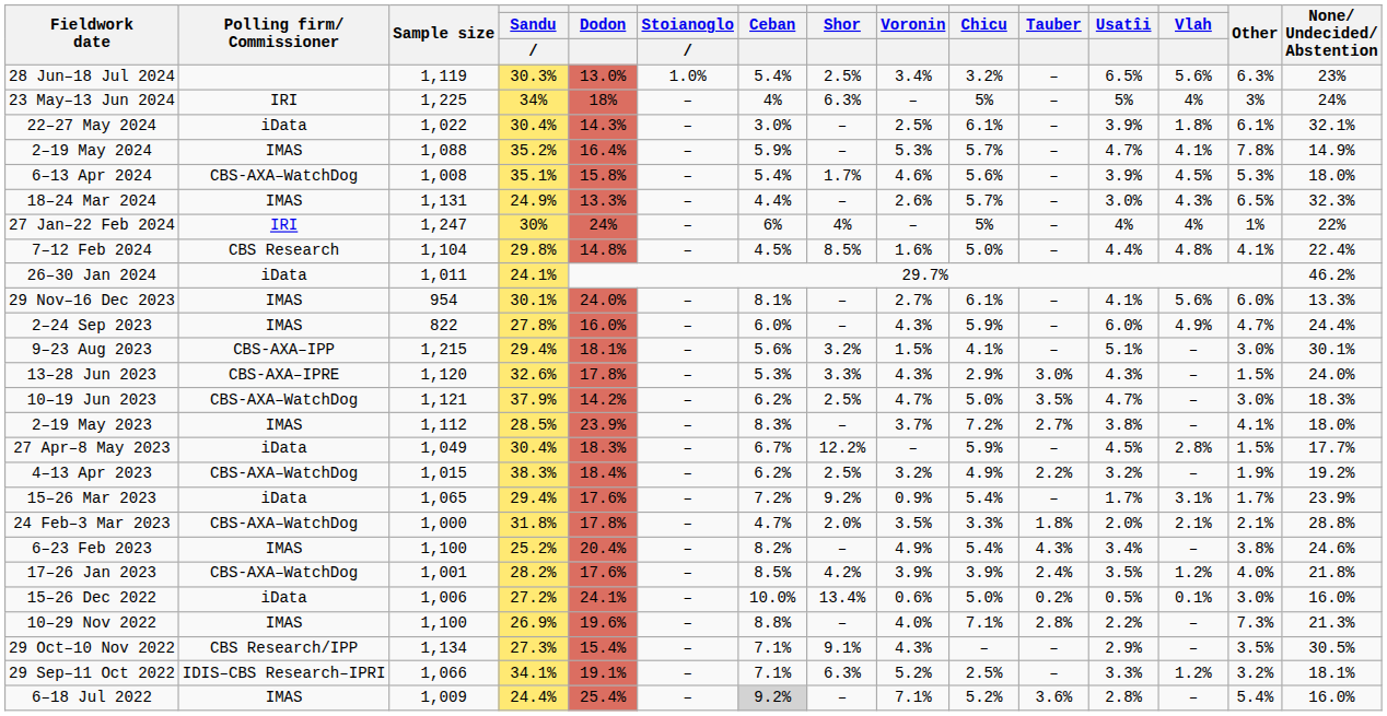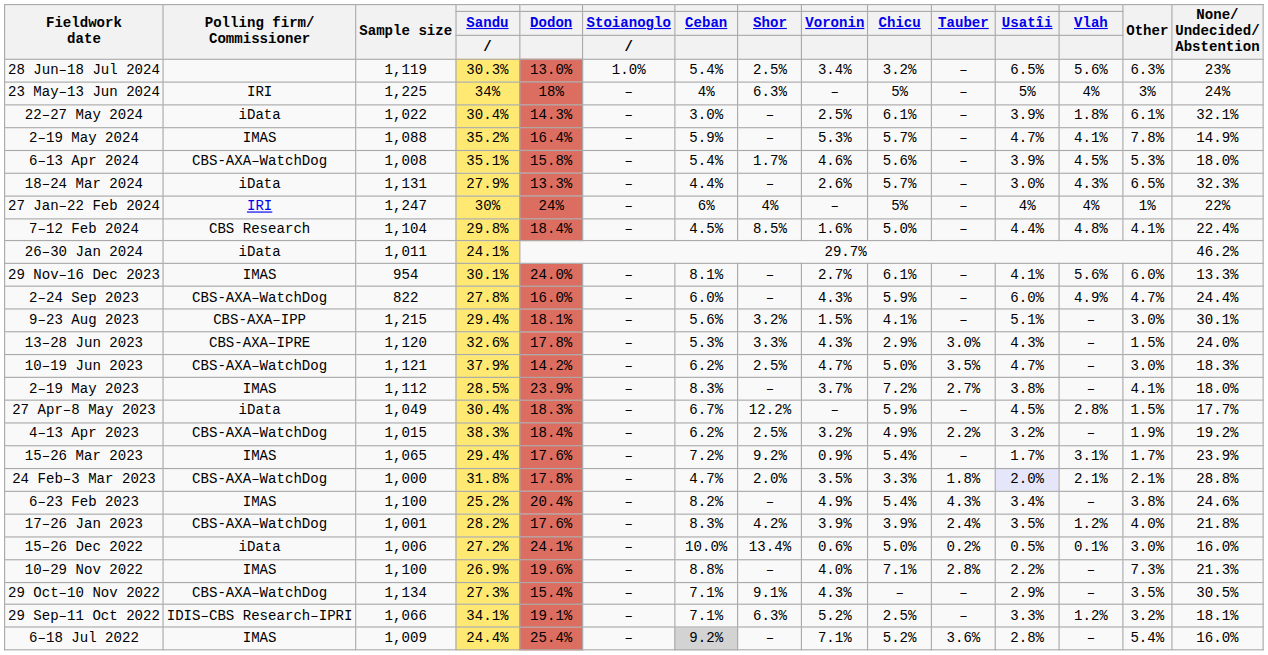18–24 Mar 2024 | Polling firm/ Commissioner: IMAS -> iData
18–24 Mar 2024 | Sandu: 24.9% -> 27.9%
7–12 Feb 2024 | Dodon: 14.8% -> 18.4%
2–24 Sep 2023 | Polling firm/ Commissioner: IMAS -> CBS-AXA–WatchDog
15–26 Mar 2023 | Polling firm/ Commissioner: iData -> IMAS
24 Feb–3 Mar 2023 | Usatîi: no background -> lavender background
17–26 Jan 2023 | Ceban: 8.5% -> 8.3%
29 Oct–10 Nov 2022 | Polling firm/ Commissioner: CBS Research/IPP -> CBS-AXA–WatchDog
